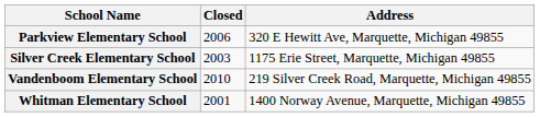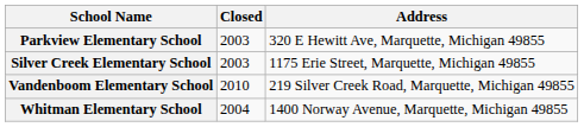Parkview Elementary School | Closed: 2006 -> 2003
Whitman Elementary School | Closed: 2001 -> 2004
